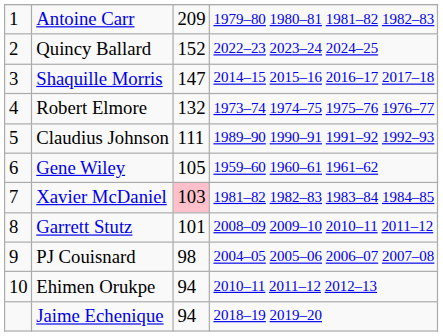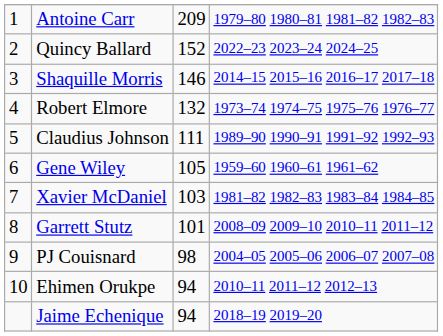Shaquille Morris | column 3: 147 -> 146
Xavier McDaniel | column 3: pink background -> no background
